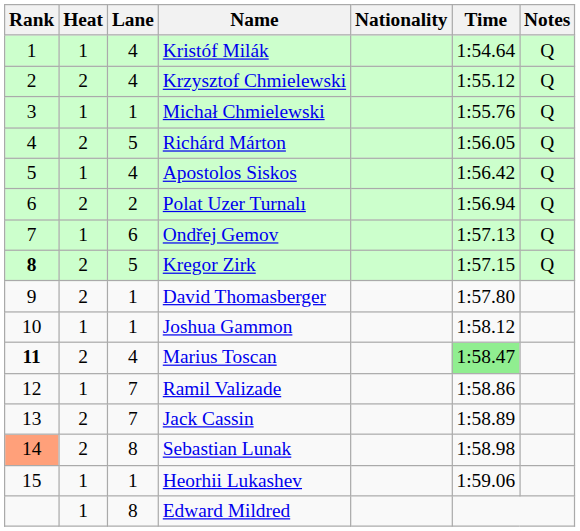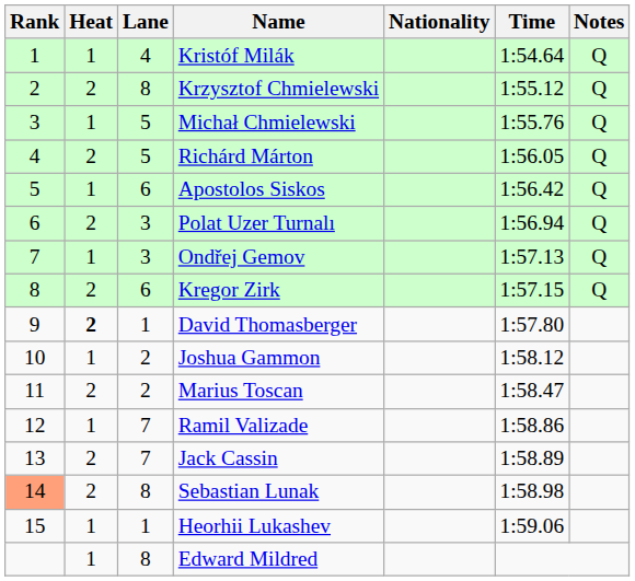Krzysztof Chmielewski | Lane: 4 -> 8
Michał Chmielewski | Lane: 1 -> 5
Apostolos Siskos | Lane: 4 -> 6
Polat Uzer Turnalı | Lane: 2 -> 3
Ondřej Gemov | Lane: 6 -> 3
Kregor Zirk | Rank: bold -> normal
Kregor Zirk | Lane: 5 -> 6
David Thomasberger | Heat: normal -> bold
Joshua Gammon | Lane: 1 -> 2
Marius Toscan | Rank: bold -> normal
Marius Toscan | Lane: 4 -> 2
Marius Toscan | Time: lightgreen background -> no background
